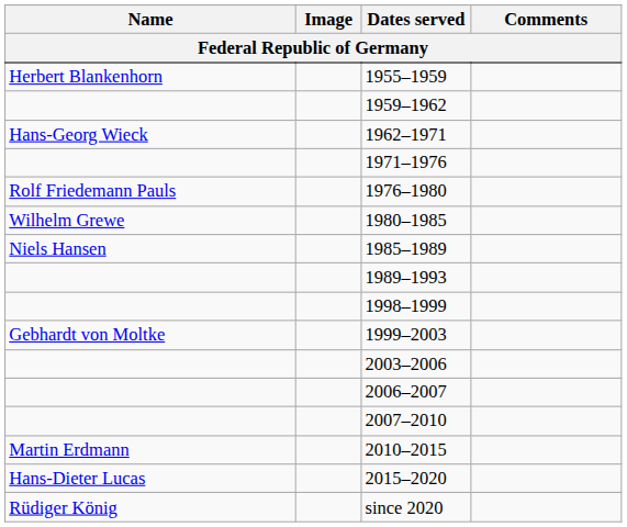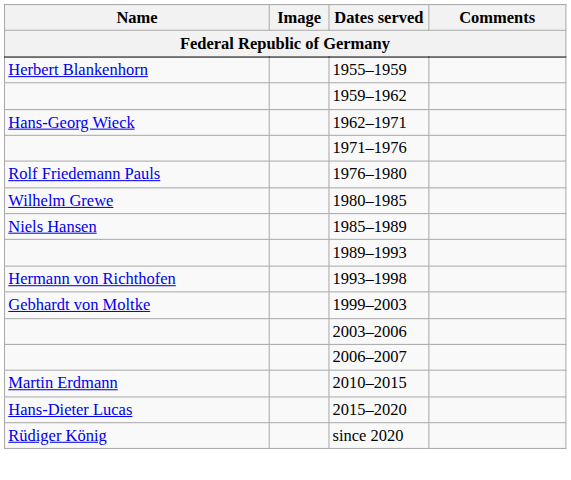+ row: Hermann von Richthofen | 1993–1998
- row: 1998–1999
- row: 2007–2010
